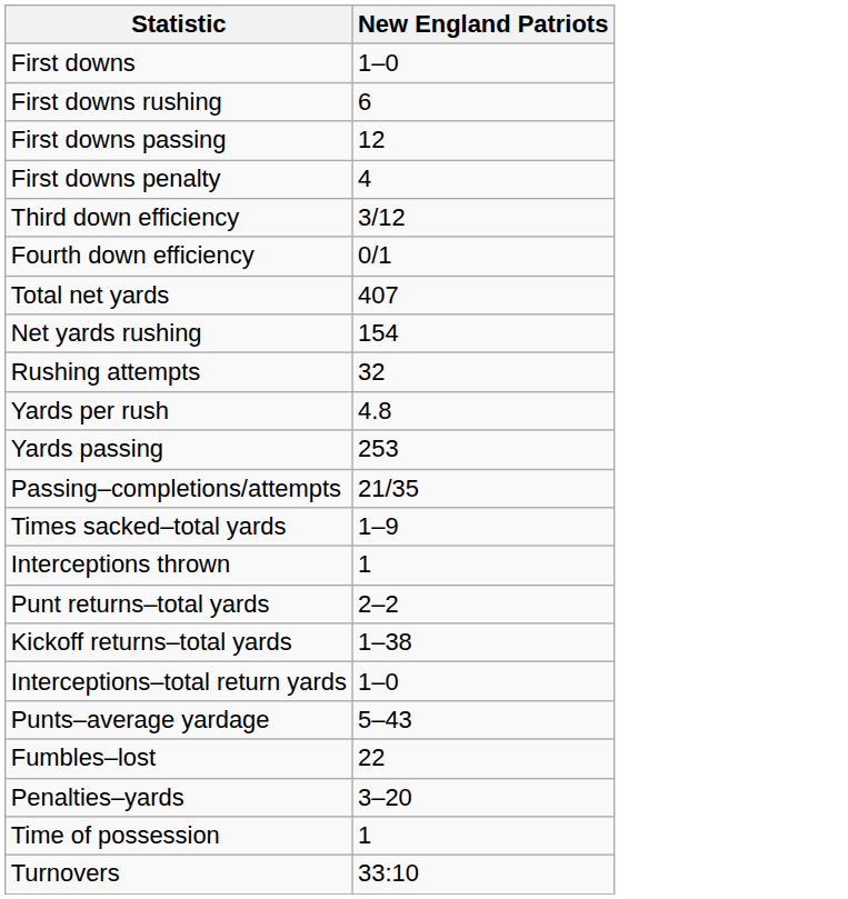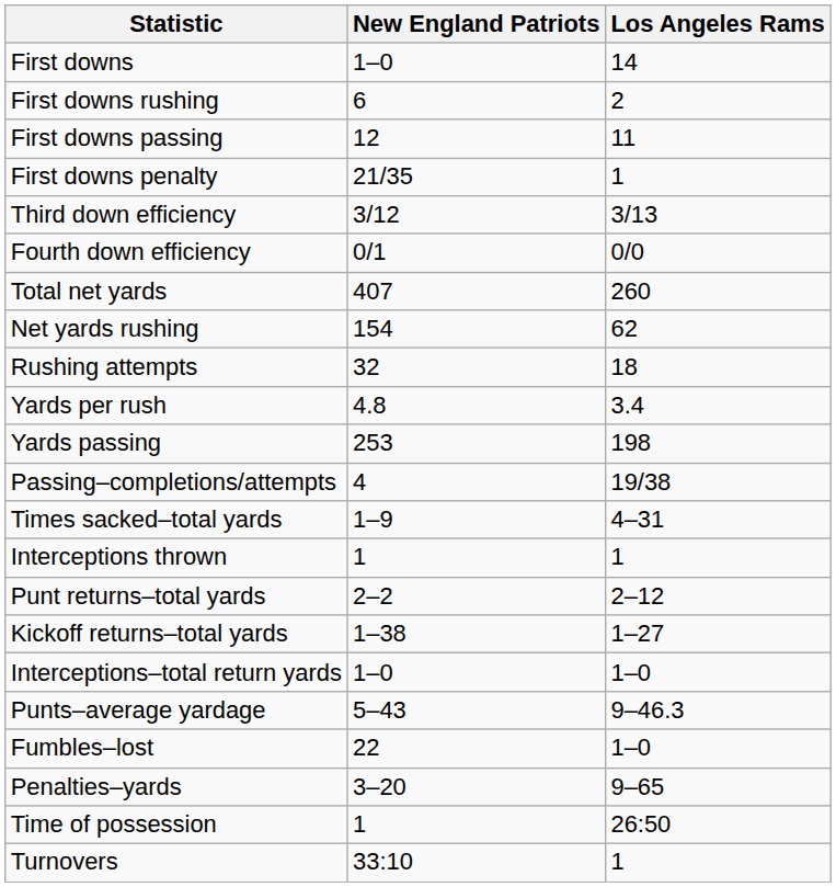+ column: Los Angeles Rams | 14 | 2 | 11 | 1 | 3/13 | 0/0 | 260 | 62 | 18 | 3.4 | 198 | 19/38 | 4–31 | 1 | 2–12 | 1–27 | 1–0 | 9–46.3 | 1–0 | 9–65 | 26:50 | 1
First downs penalty | New England Patriots: 4 -> 21/35
Passing–completions/attempts | New England Patriots: 21/35 -> 4
